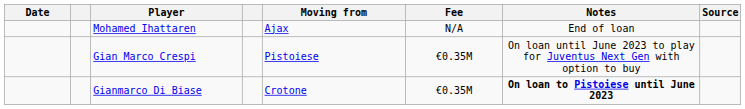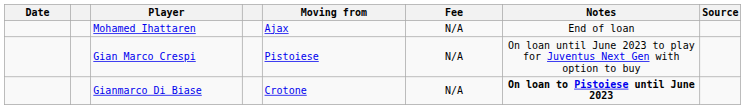Gian Marco Crespi | Fee: €0.35M -> N/A
Gianmarco Di Biase | Fee: €0.35M -> N/A
